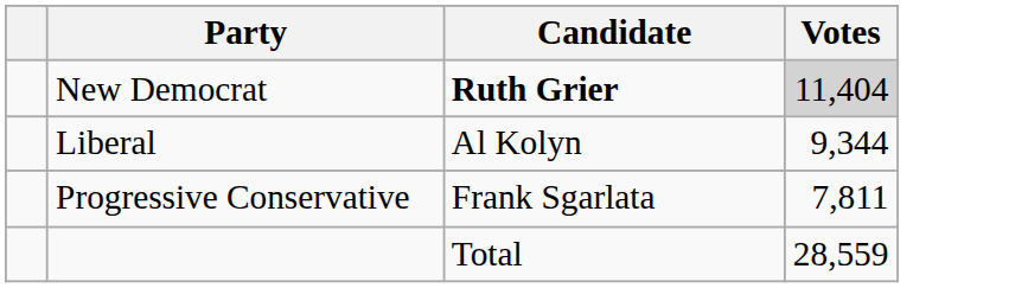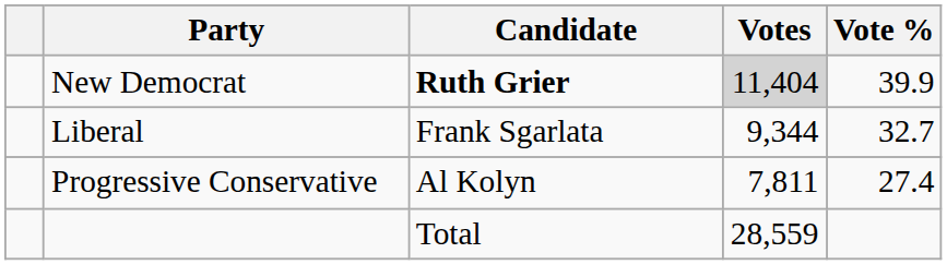+ column: Vote % | 39.9 | 32.7 | 27.4
Liberal | Candidate: Al Kolyn -> Frank Sgarlata
Progressive Conservative | Candidate: Frank Sgarlata -> Al Kolyn
